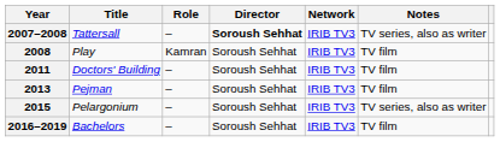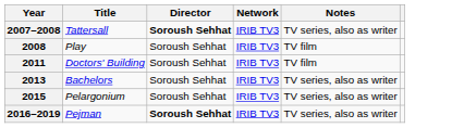- column: Role | – | Kamran | – | – | – | –
2013 | Title: Pejman -> Bachelors
2013 | Notes: TV film -> TV series, also as writer
2016–2019 | Title: Bachelors -> Pejman
2016–2019 | Director: normal -> bold
2016–2019 | Notes: TV film -> TV series, also as writer
